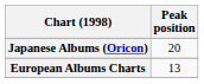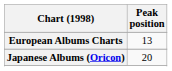rows swapped: European Albums Charts <-> Japanese Albums (Oricon)
